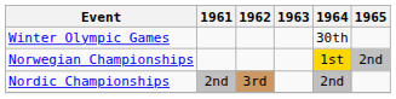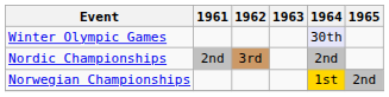Winter Olympic Games | 1964: no background -> lavender background
rows swapped: Nordic Championships <-> Norwegian Championships
